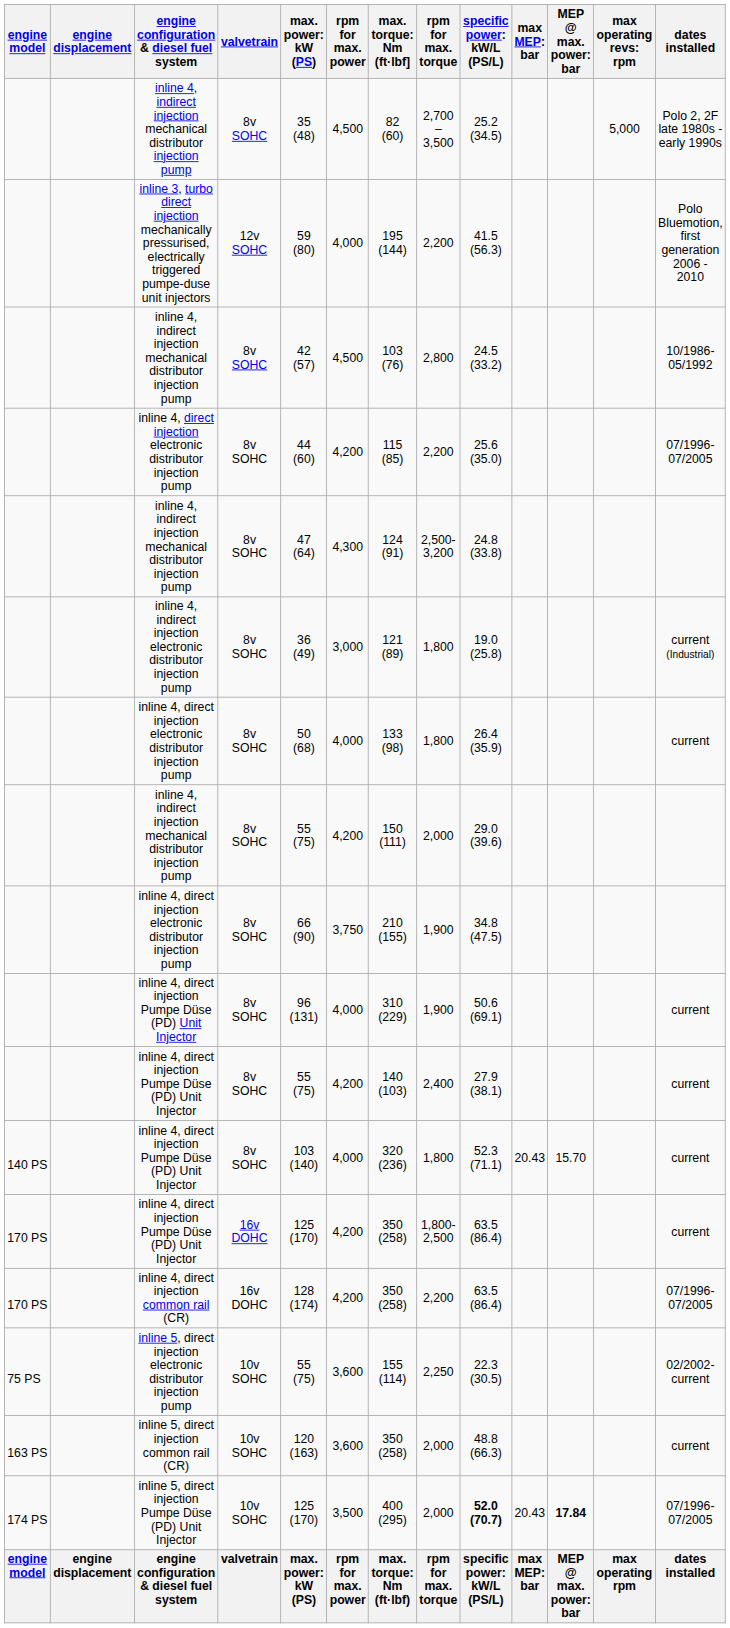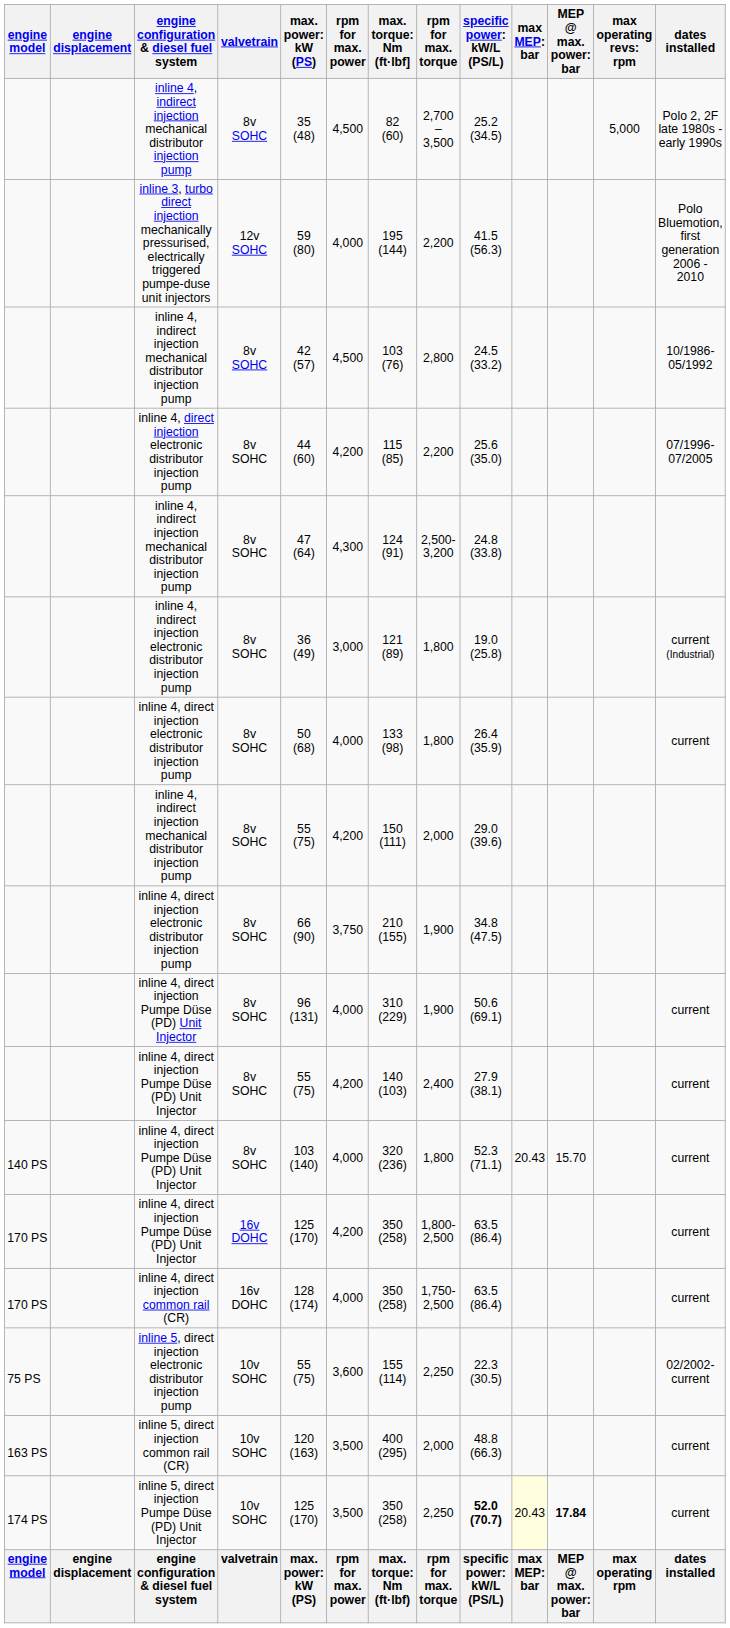inline 4, direct injection common rail (CR) | rpm for max. power: 4,200 -> 4,000
inline 4, direct injection common rail (CR) | rpm for max. torque: 2,200 -> 1,750- 2,500
inline 4, direct injection common rail (CR) | dates installed: 07/1996- 07/2005 -> current
inline 5, direct injection common rail (CR) | rpm for max. power: 3,600 -> 3,500
inline 5, direct injection common rail (CR) | column 7: 350 (258) -> 400 (295)
inline 5, direct injection Pumpe Düse (PD) Unit Injector | column 7: 400 (295) -> 350 (258)
inline 5, direct injection Pumpe Düse (PD) Unit Injector | rpm for max. torque: 2,000 -> 2,250
inline 5, direct injection Pumpe Düse (PD) Unit Injector | column 10: no background -> lightyellow background
inline 5, direct injection Pumpe Düse (PD) Unit Injector | dates installed: 07/1996- 07/2005 -> current
